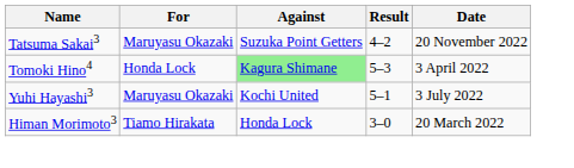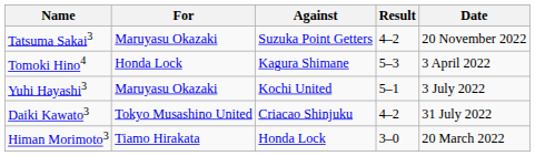Tomoki Hino4 | Against: lightgreen background -> no background
+ row: Daiki Kawato3 | Tokyo Musashino United | Criacao Shinjuku | 4–2 | 31 July 2022
